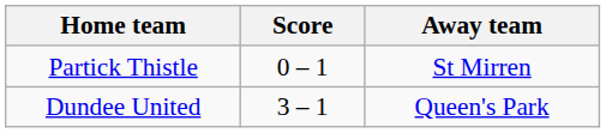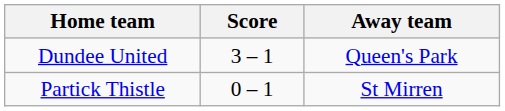rows swapped: Partick Thistle <-> Dundee United
